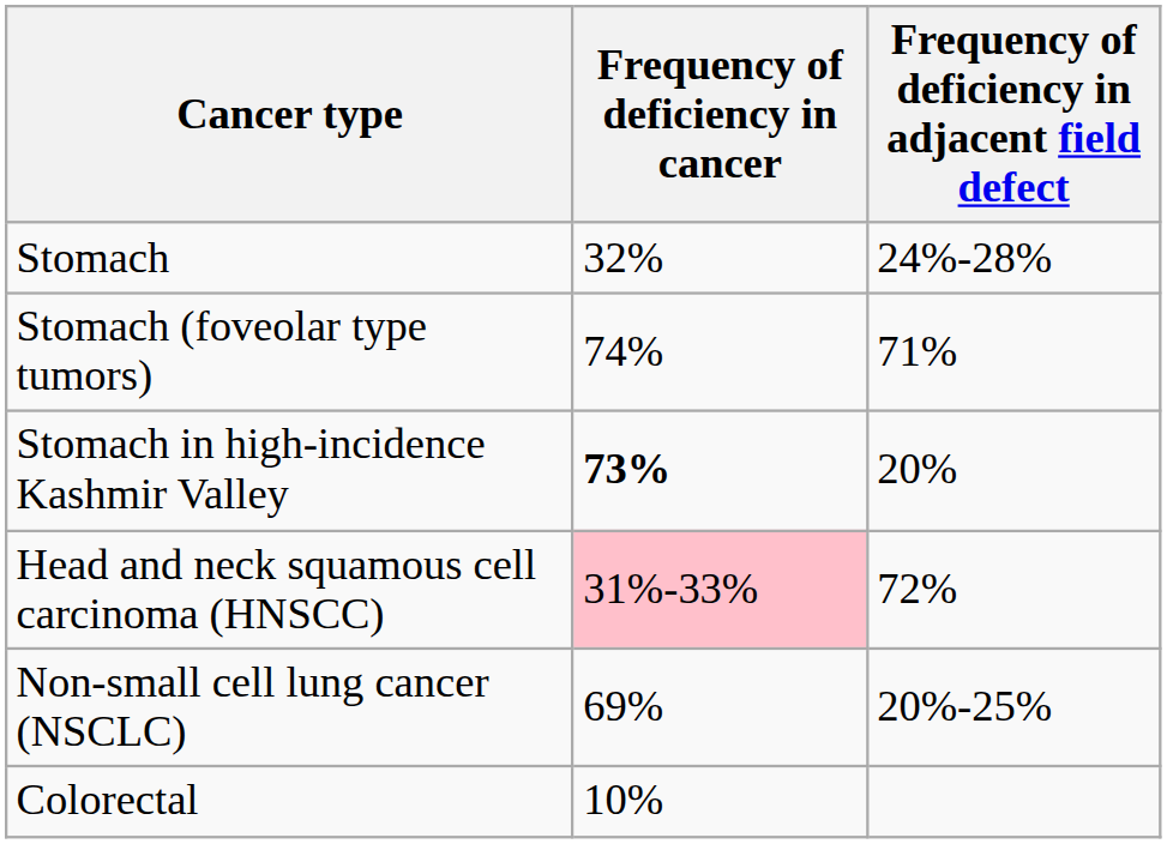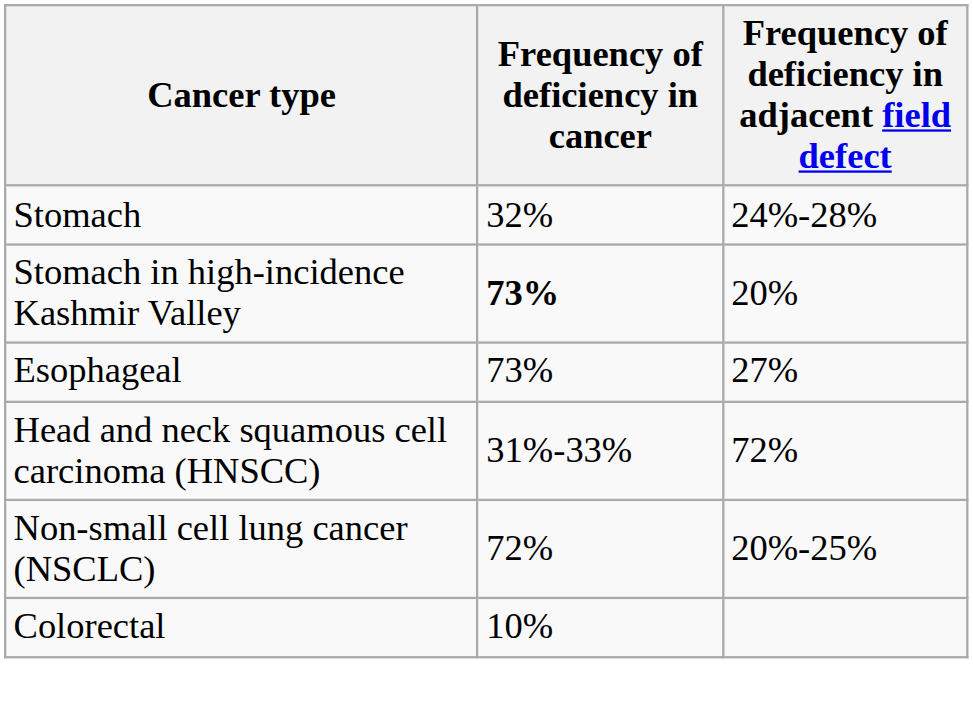- row: Stomach (foveolar type tumors) | 74% | 71%
+ row: Esophageal | 73% | 27%
Head and neck squamous cell carcinoma (HNSCC) | Frequency of deficiency in cancer: pink background -> no background
Non-small cell lung cancer (NSCLC) | Frequency of deficiency in cancer: 69% -> 72%
